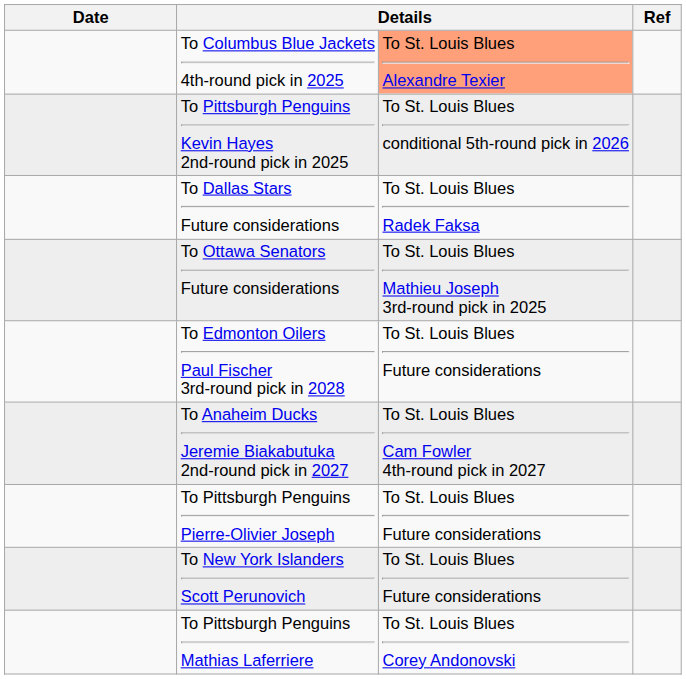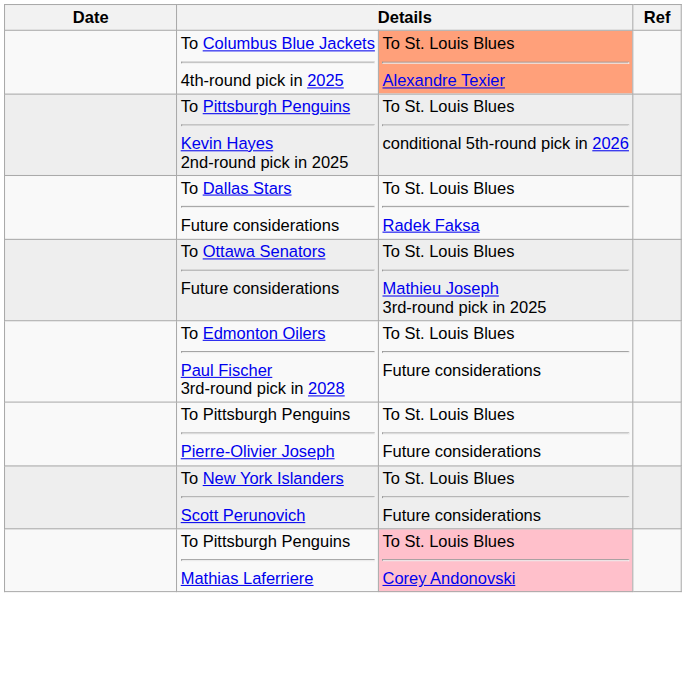- row: To Anaheim Ducks Jeremie Biakabutuka 2nd-round pick in 2027 | To St. Louis Blues Cam Fowler 4th-round pick in 2027
To Pittsburgh Penguins Mathias Laferriere | column 3: no background -> pink background
